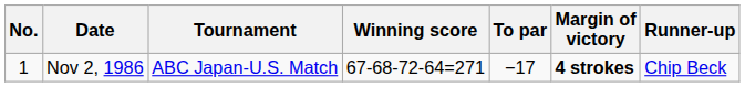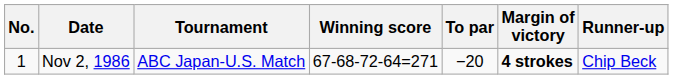Nov 2, 1986 | To par: −17 -> −20
